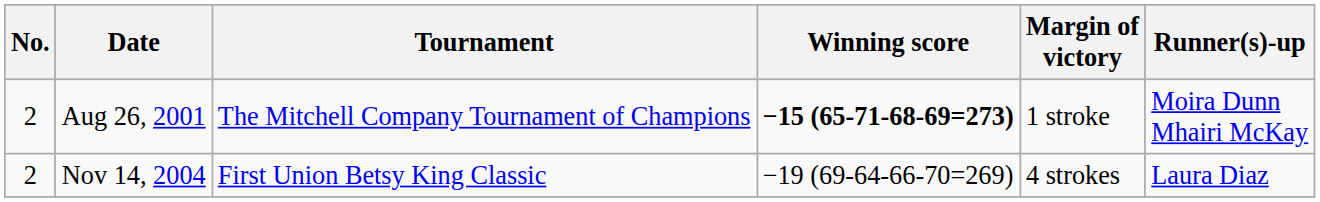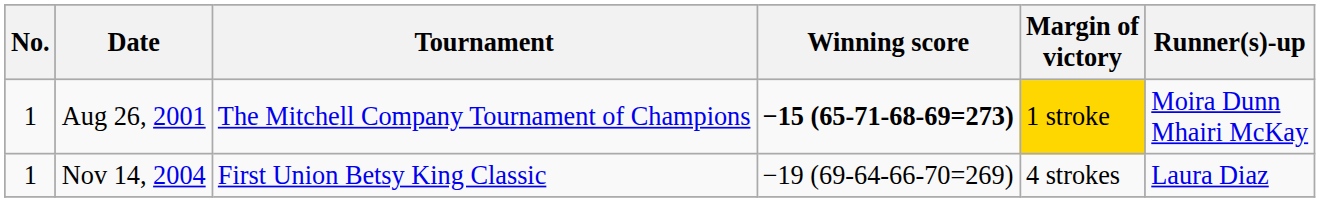Aug 26, 2001 | No.: 2 -> 1
Aug 26, 2001 | Margin of victory: no background -> gold background
Nov 14, 2004 | No.: 2 -> 1
